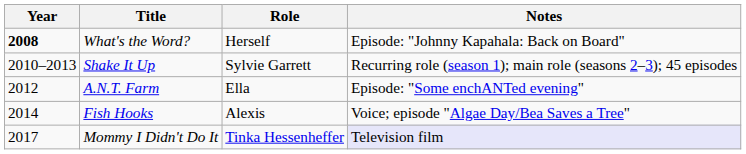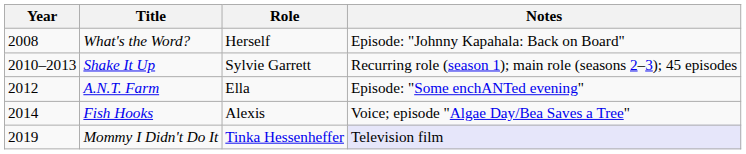What's the Word? | Year: bold -> normal
Mommy I Didn't Do It | Year: 2017 -> 2019
